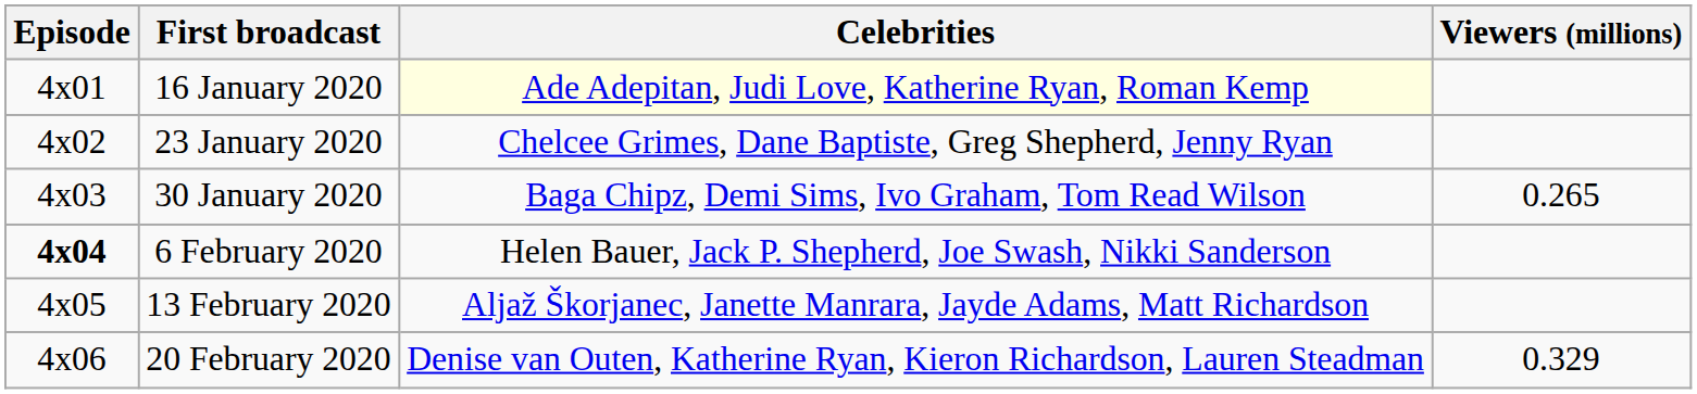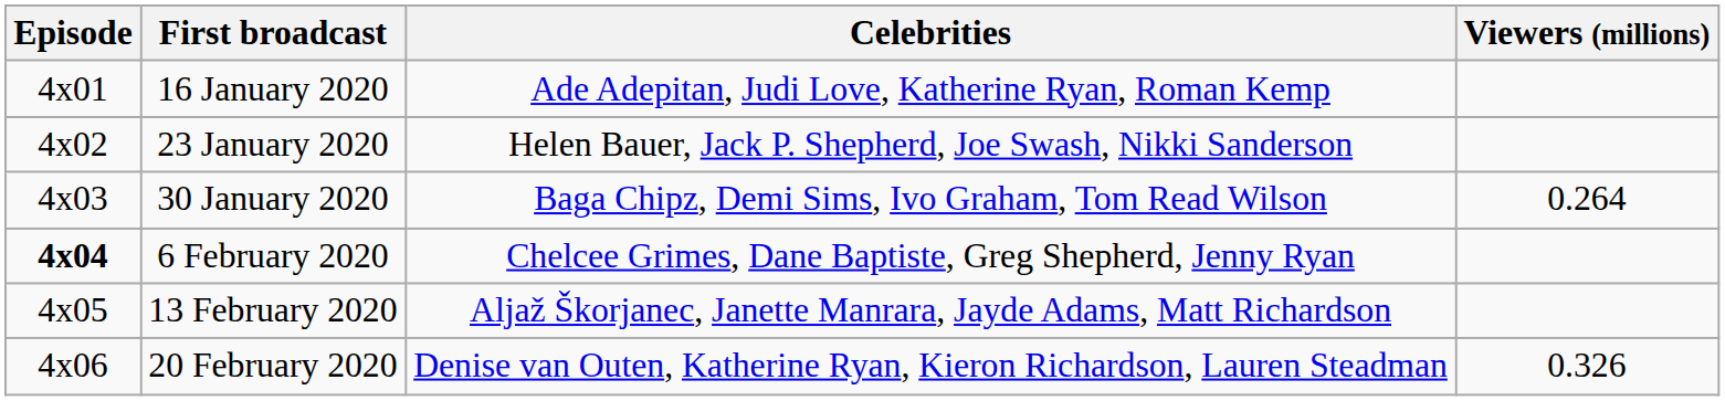16 January 2020 | Celebrities: lightyellow background -> no background
23 January 2020 | Celebrities: Chelcee Grimes, Dane Baptiste, Greg Shepherd, Jenny Ryan -> Helen Bauer, Jack P. Shepherd, Joe Swash, Nikki Sanderson
30 January 2020 | Viewers (millions): 0.265 -> 0.264
6 February 2020 | Celebrities: Helen Bauer, Jack P. Shepherd, Joe Swash, Nikki Sanderson -> Chelcee Grimes, Dane Baptiste, Greg Shepherd, Jenny Ryan
20 February 2020 | Viewers (millions): 0.329 -> 0.326
